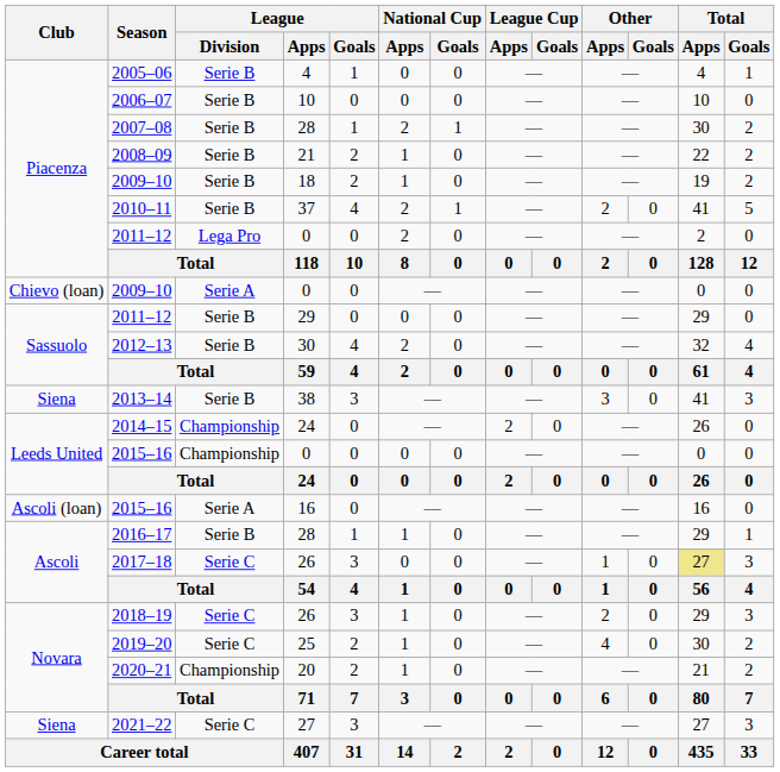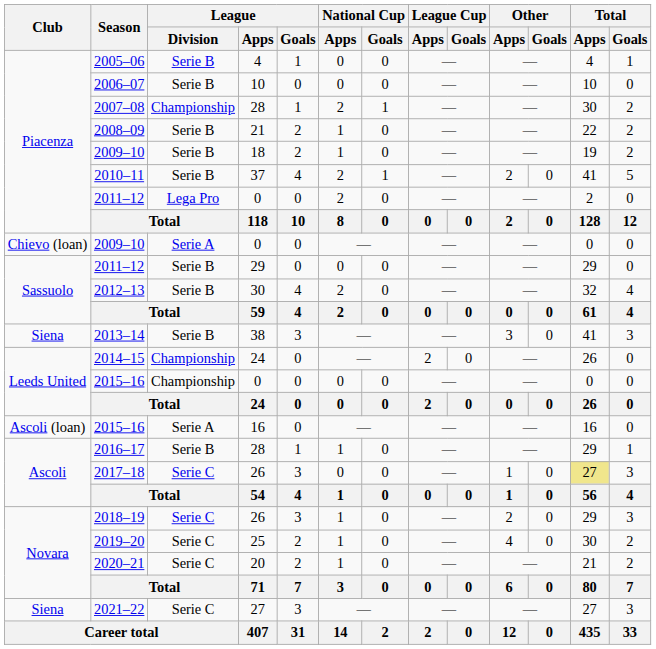2007–08 | League / Division: Serie B -> Championship
2020–21 | League / Division: Championship -> Serie C
